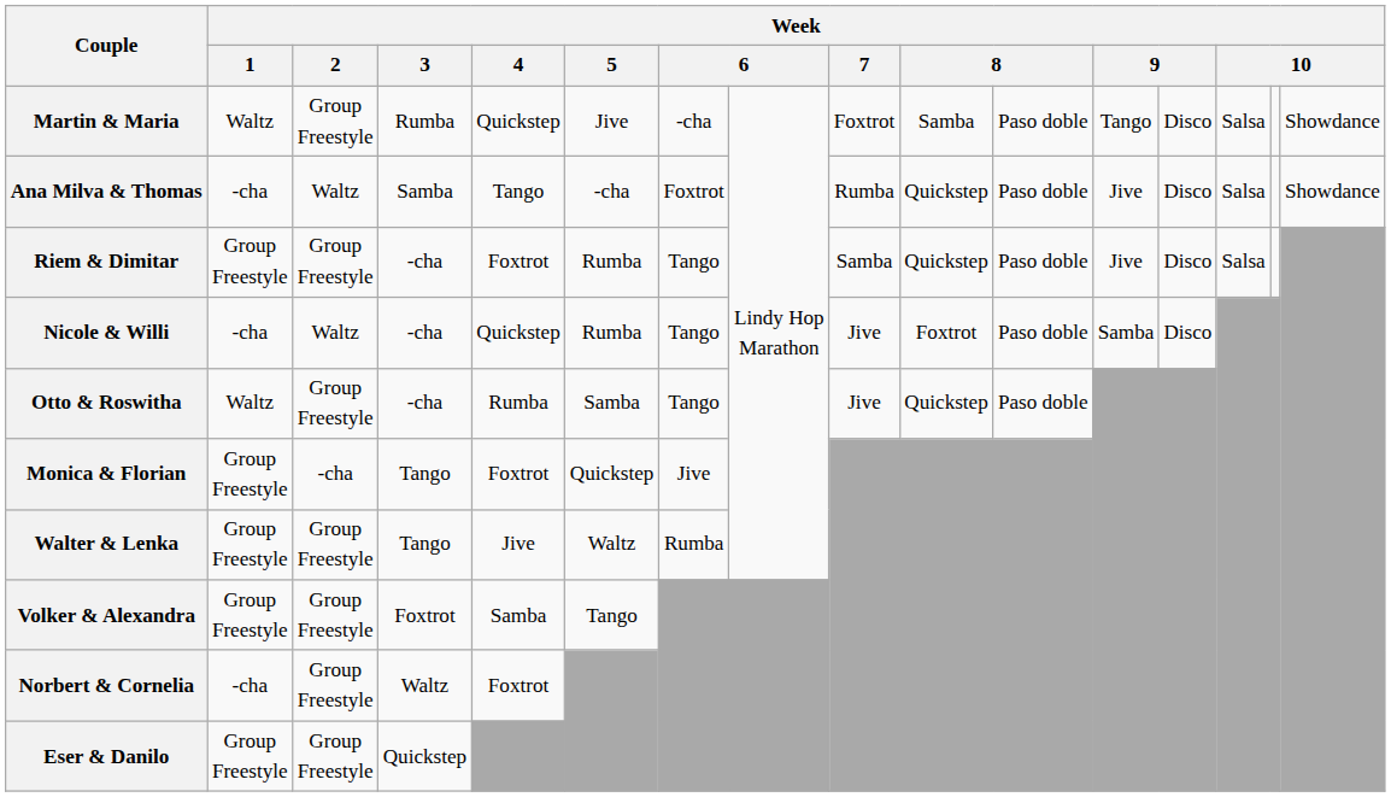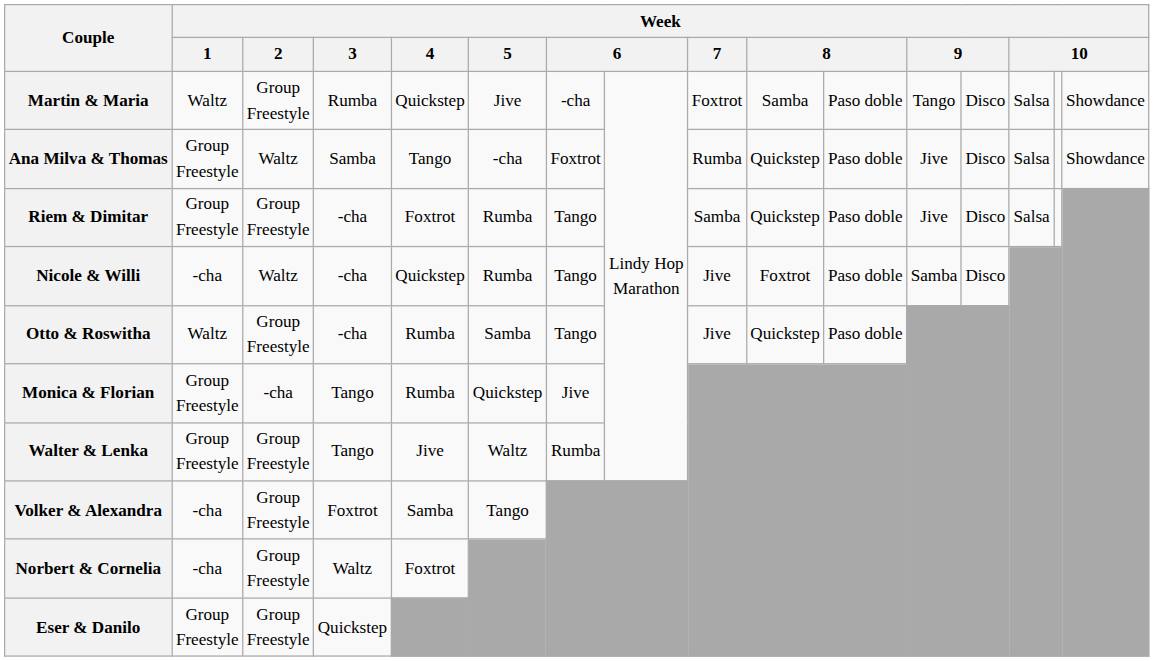Ana Milva & Thomas | Week / 1: -cha -> Group Freestyle
Monica & Florian | Week / 4: Foxtrot -> Rumba
Volker & Alexandra | Week / 1: Group Freestyle -> -cha
